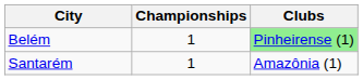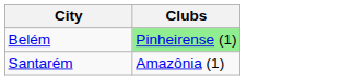- column: Championships | 1 | 1
